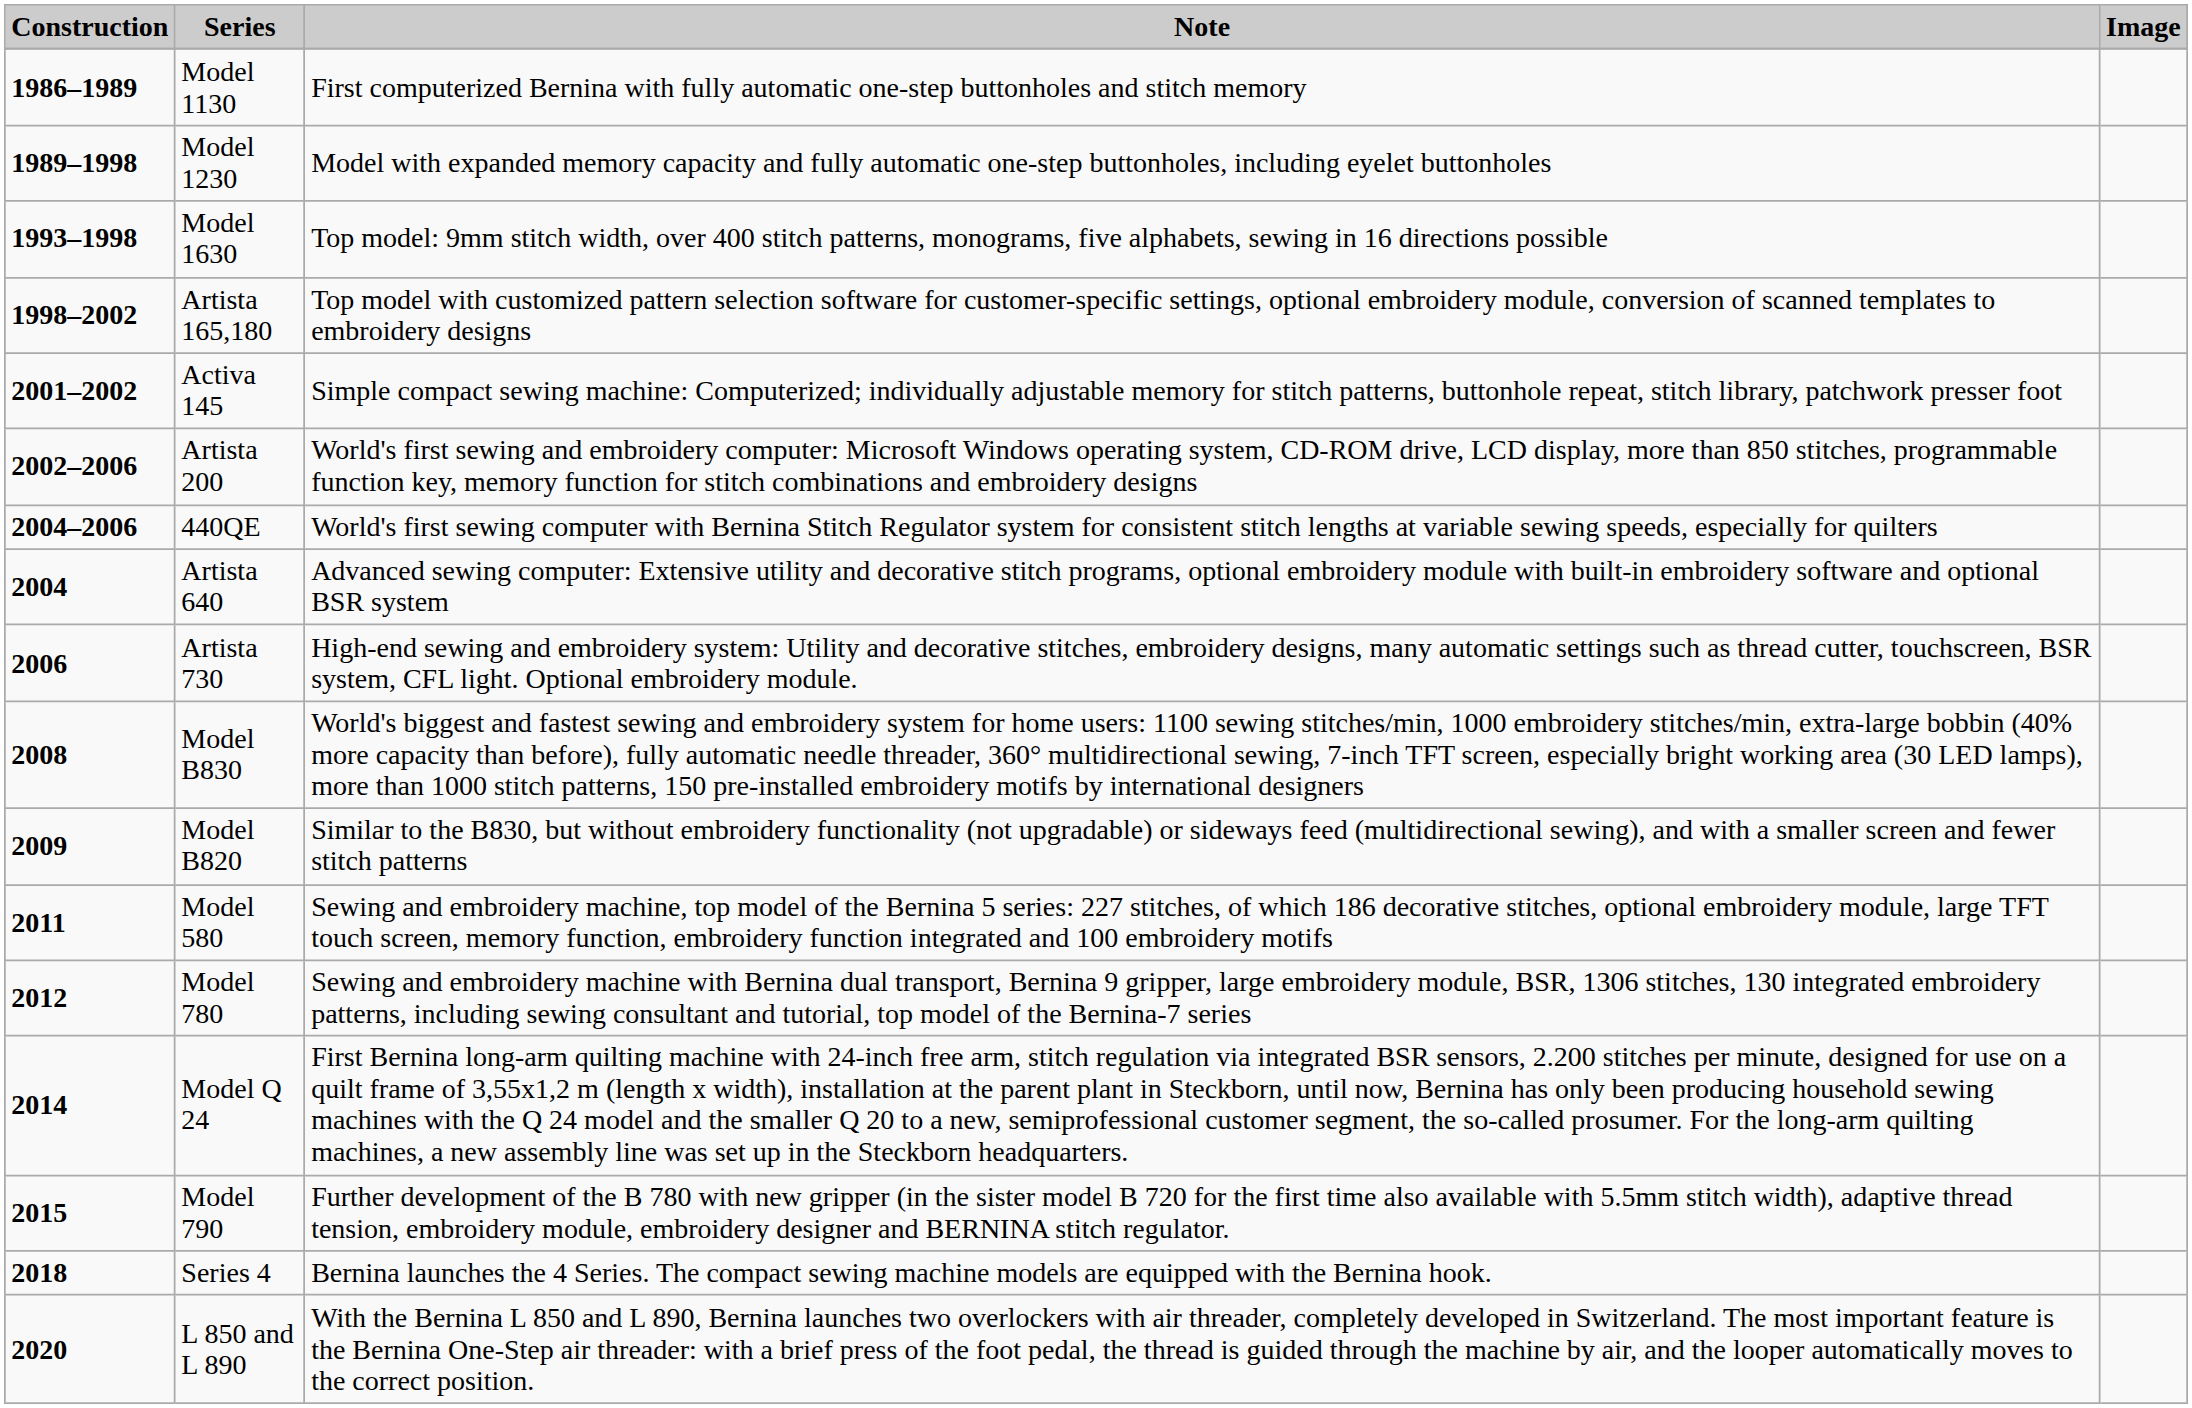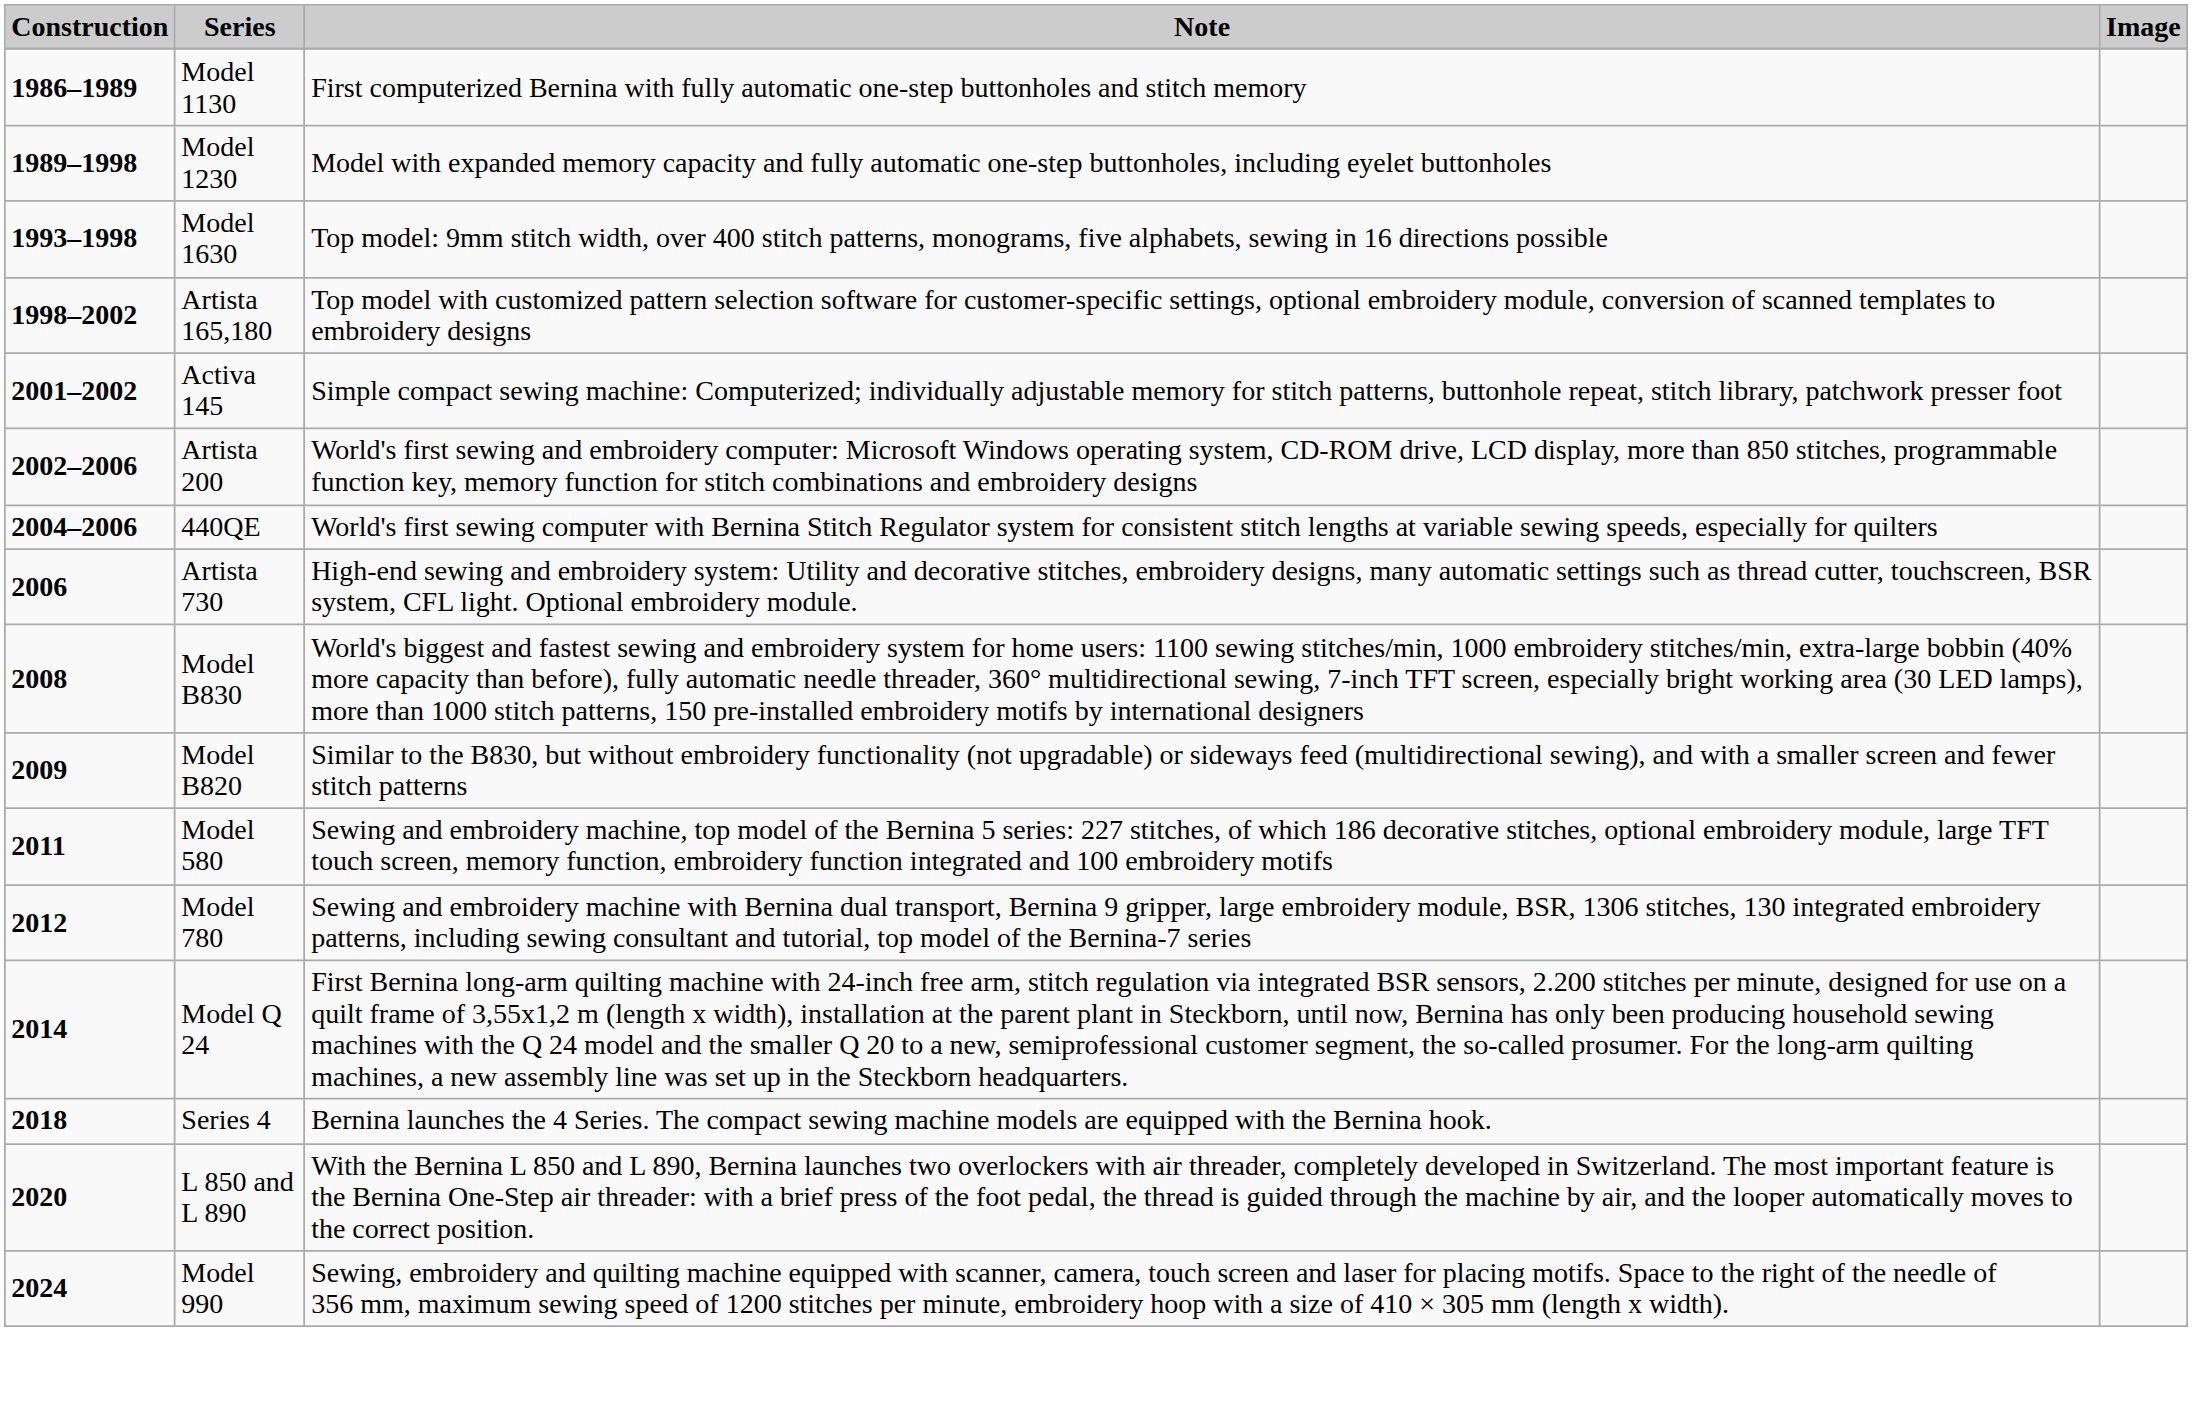- row: 2004 | Artista 640 | Advanced sewing computer: Extensive utility and decorative stitch programs, optional embroidery module with built-in embroidery software and optional BSR system
- row: 2015 | Model 790 | Further development of the B 780 with new gripper (in the sister model B 720 for the first time also available with 5.5mm stitch width), adaptive thread tension, embroidery module, embroidery designer and BERNINA stitch regulator.
+ row: 2024 | Model 990 | Sewing, embroidery and quilting machine equipped with scanner, camera, touch screen and laser for placing motifs. Space to the right of the needle of 356 mm, maximum sewing speed of 1200 stitches per minute, embroidery hoop with a size of 410 × 305 mm (length x width).
